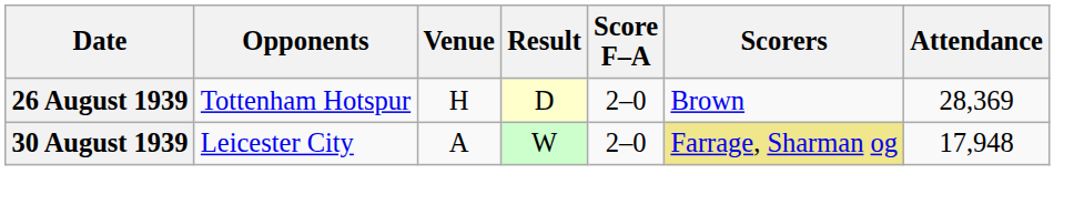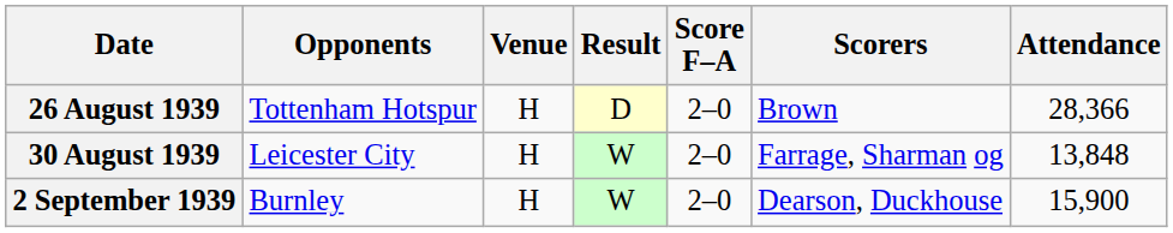26 August 1939 | Attendance: 28,369 -> 28,366
30 August 1939 | Venue: A -> H
30 August 1939 | Scorers: khaki background -> no background
30 August 1939 | Attendance: 17,948 -> 13,848
+ row: 2 September 1939 | Burnley | H | W | 2–0 | Dearson, Duckhouse | 15,900
